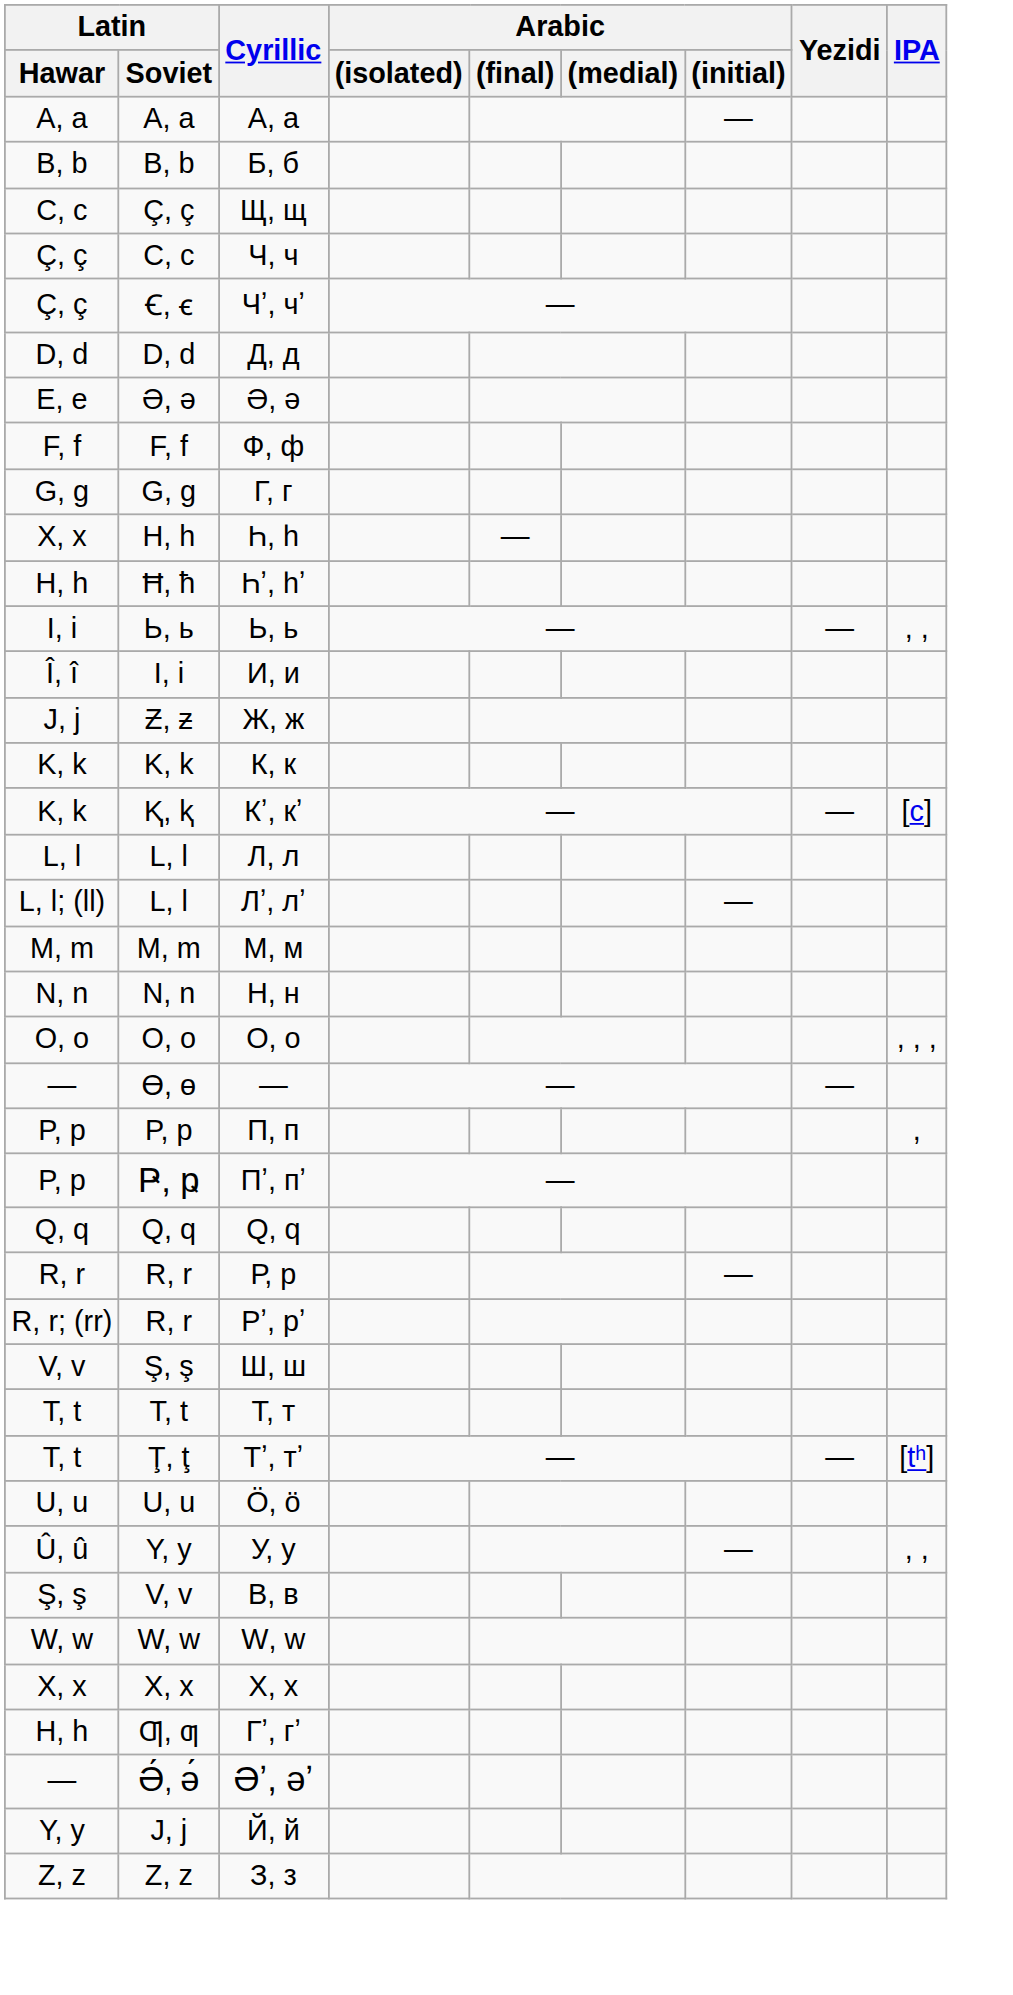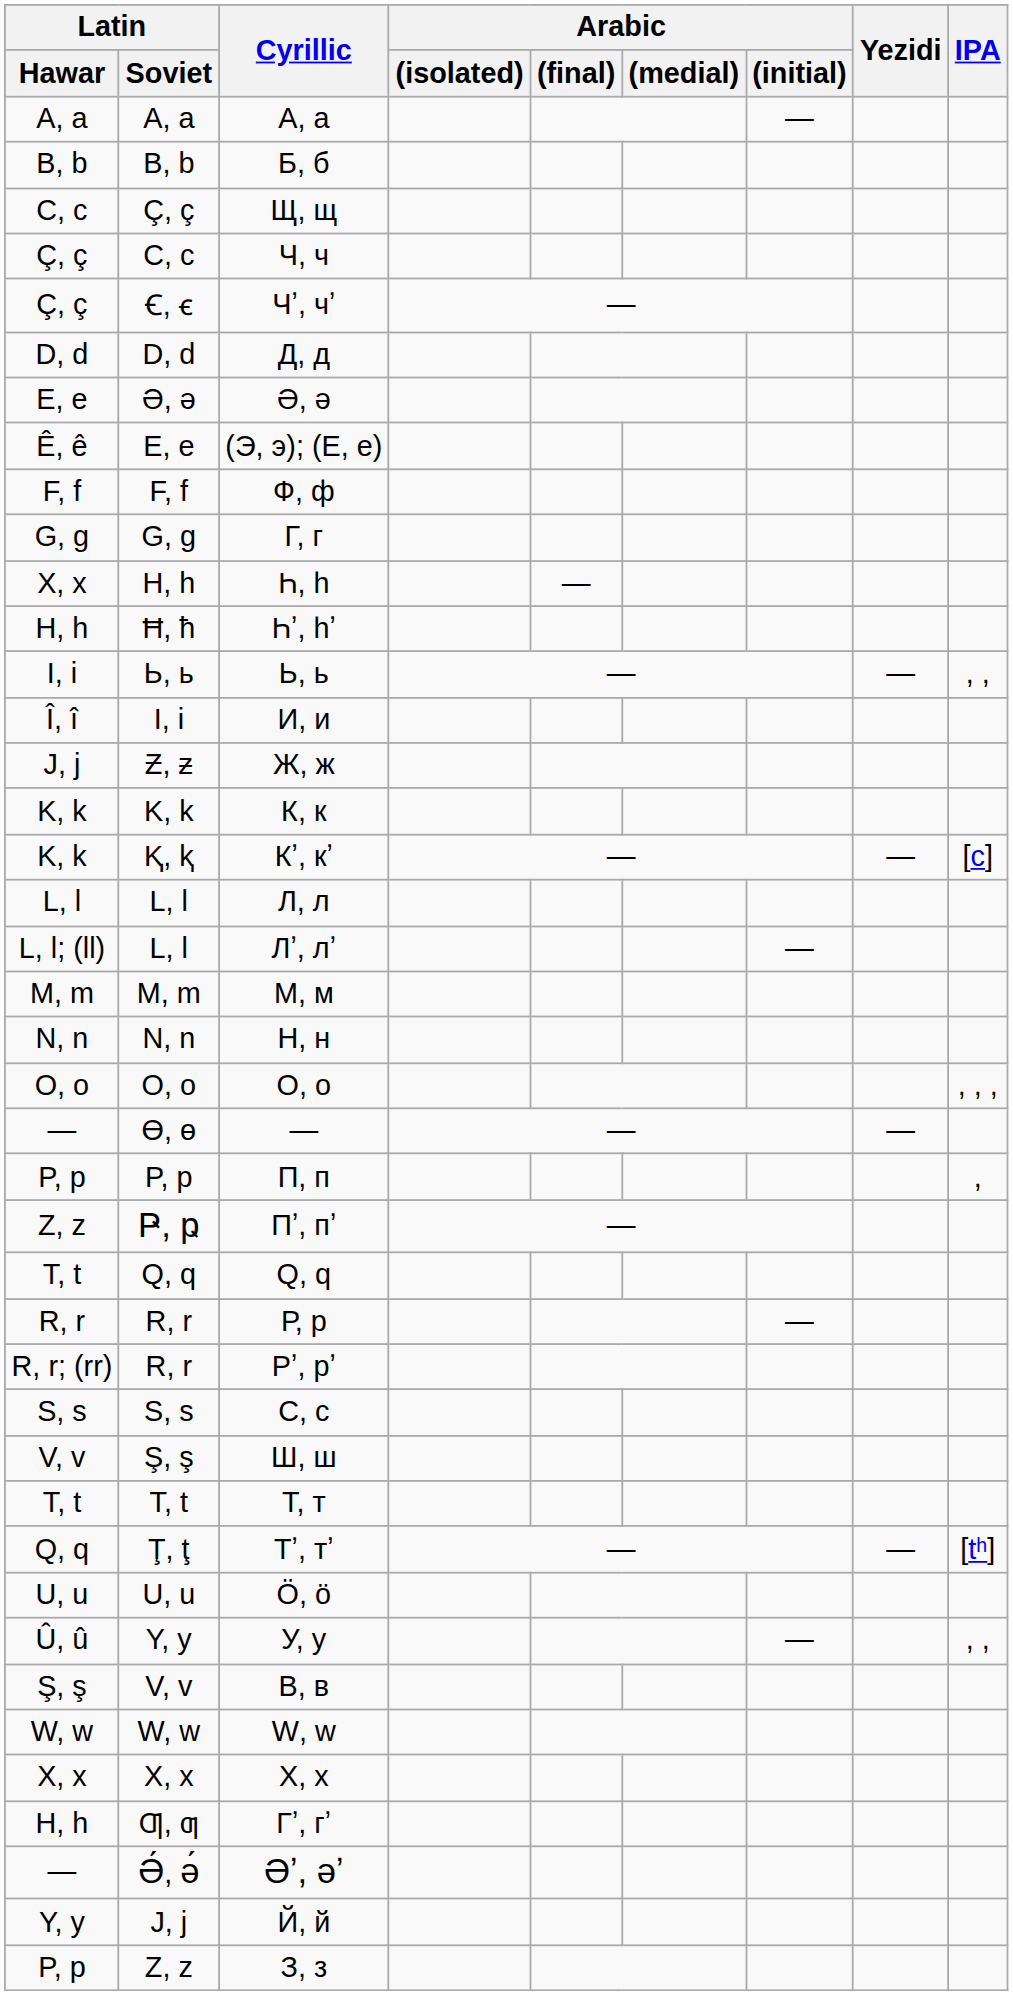+ row: Ê, ê | E, e | (Э, э); (E, e)
Пʼ, пʼ | Latin / Hawar: P, p -> Z, z
Ԛ, ԛ | Latin / Hawar: Q, q -> T, t
+ row: S, s | S, s | С, с
Тʼ, тʼ | Latin / Hawar: T, t -> Q, q
З, з | Latin / Hawar: Z, z -> P, p
